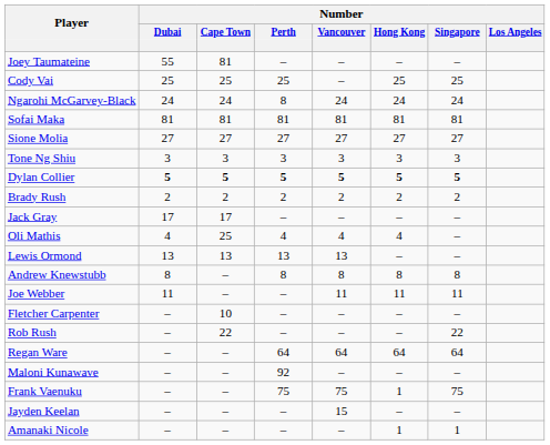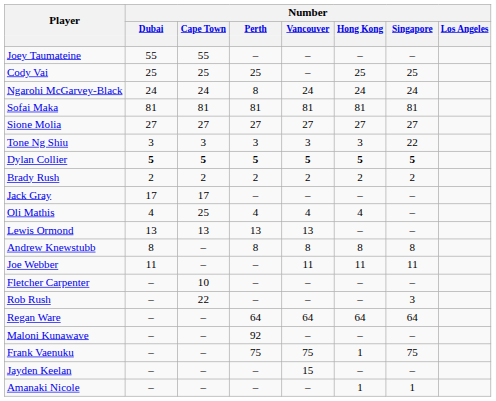Joey Taumateine | Number / Cape Town: 81 -> 55
Tone Ng Shiu | Number / Singapore: 3 -> 22
Rob Rush | Number / Singapore: 22 -> 3
